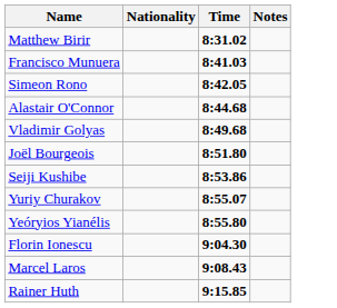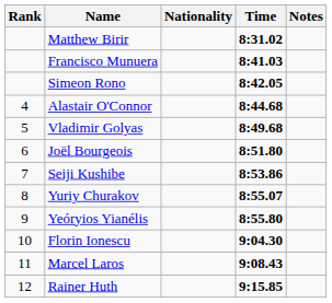+ column: Rank | 4 | 5 | 6 | 7 | 8 | 9 | 10 | 11 | 12
